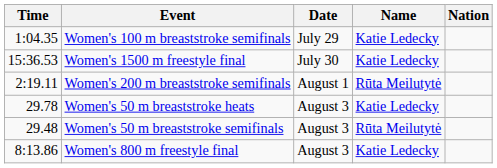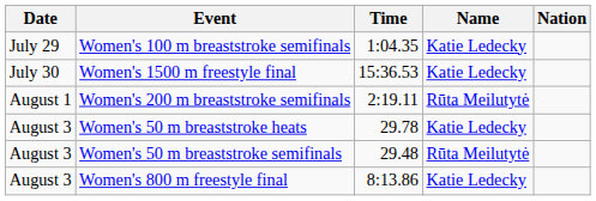columns swapped: Date <-> Time
